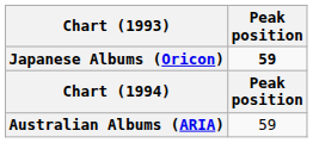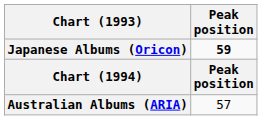Australian Albums (ARIA) | Peak position: 59 -> 57
